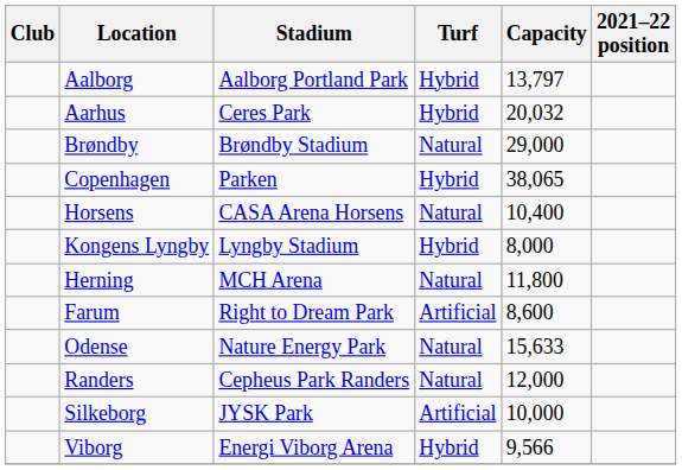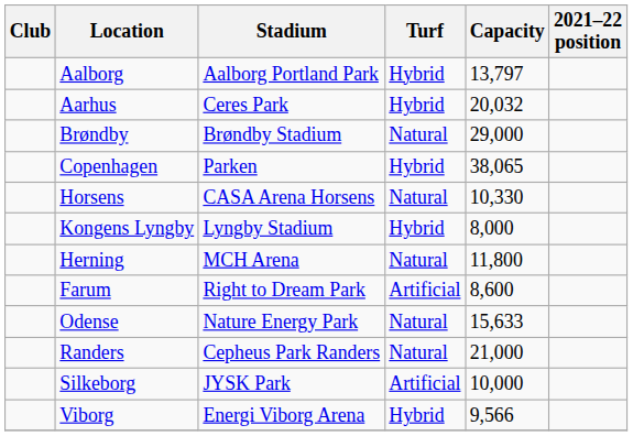Horsens | Capacity: 10,400 -> 10,330
Randers | Capacity: 12,000 -> 21,000
